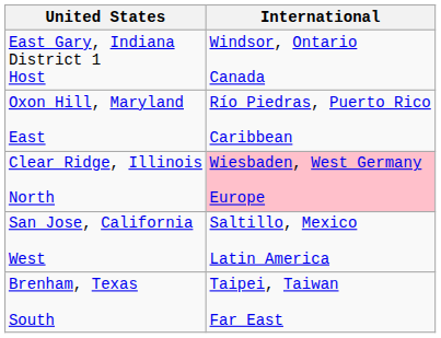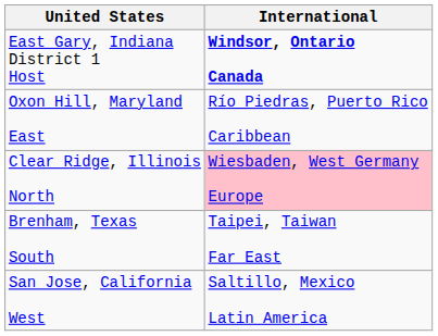East Gary, Indiana District 1 Host | International: normal -> bold
rows swapped: Brenham, Texas South <-> San Jose, California West
